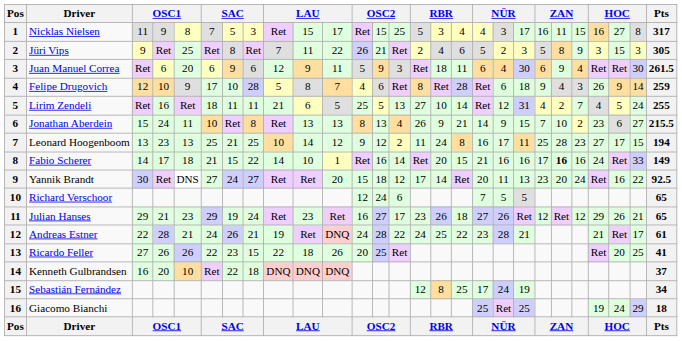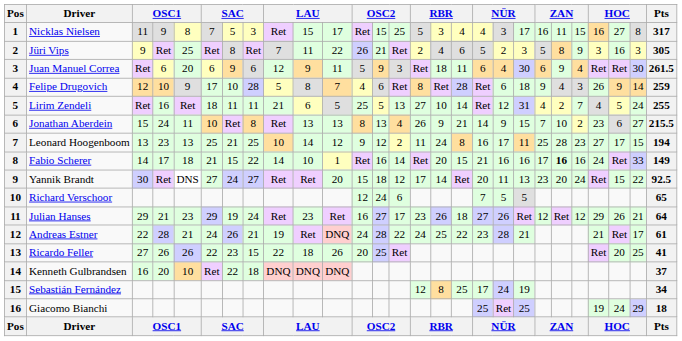Jüri Vips | column 25: 15 -> 16
Yannik Brandt | column 25: 16 -> 15
Julian Hanses | Pts: 65 -> 64
